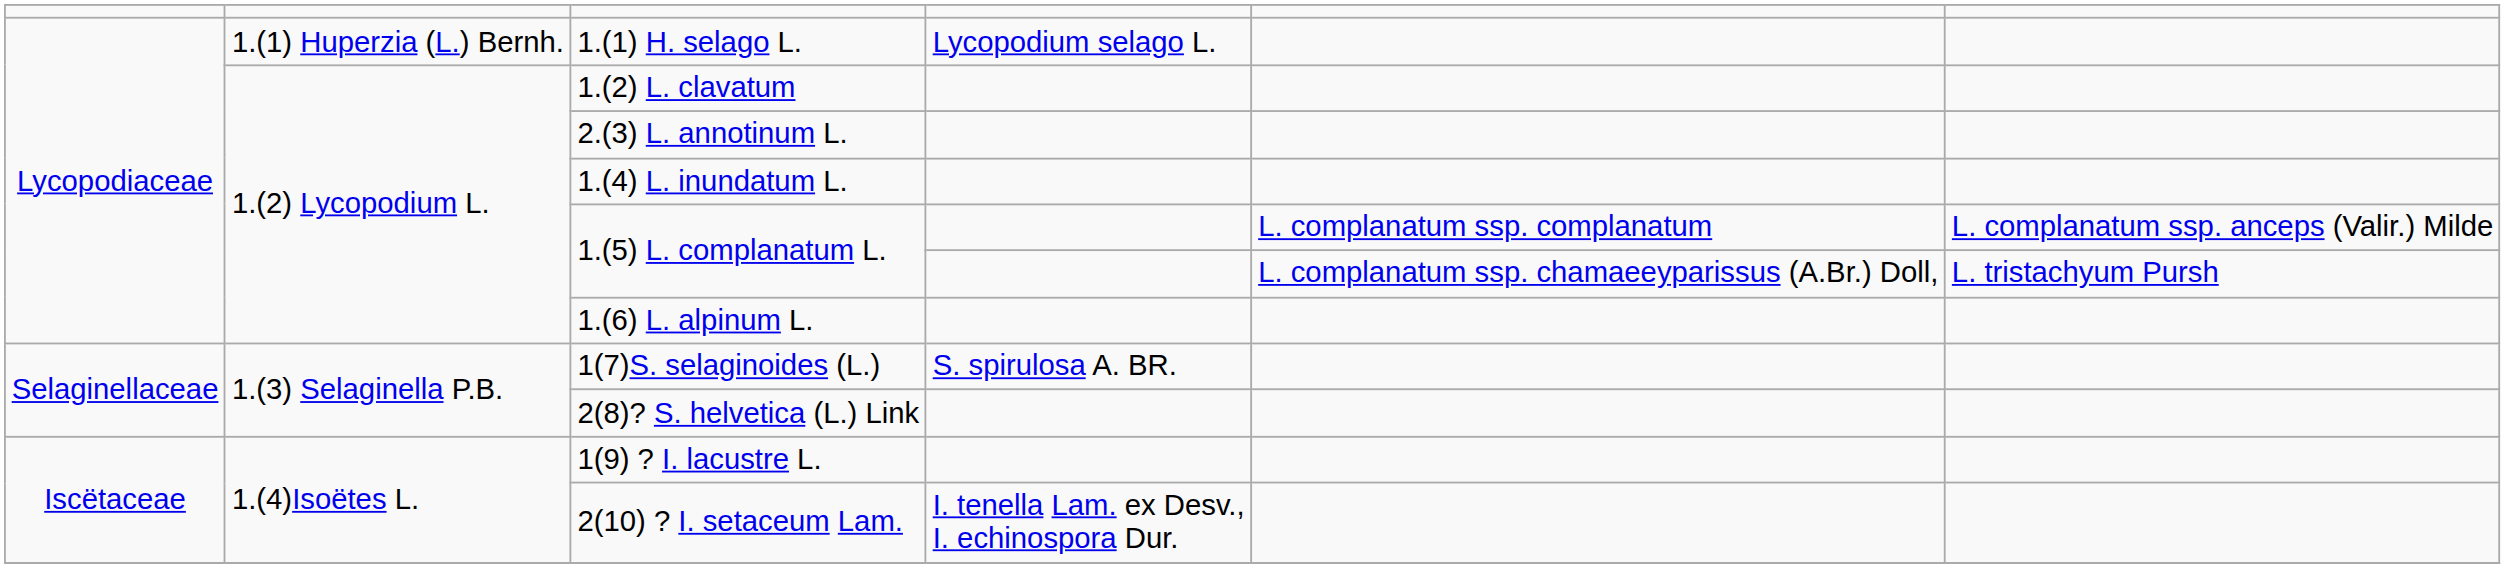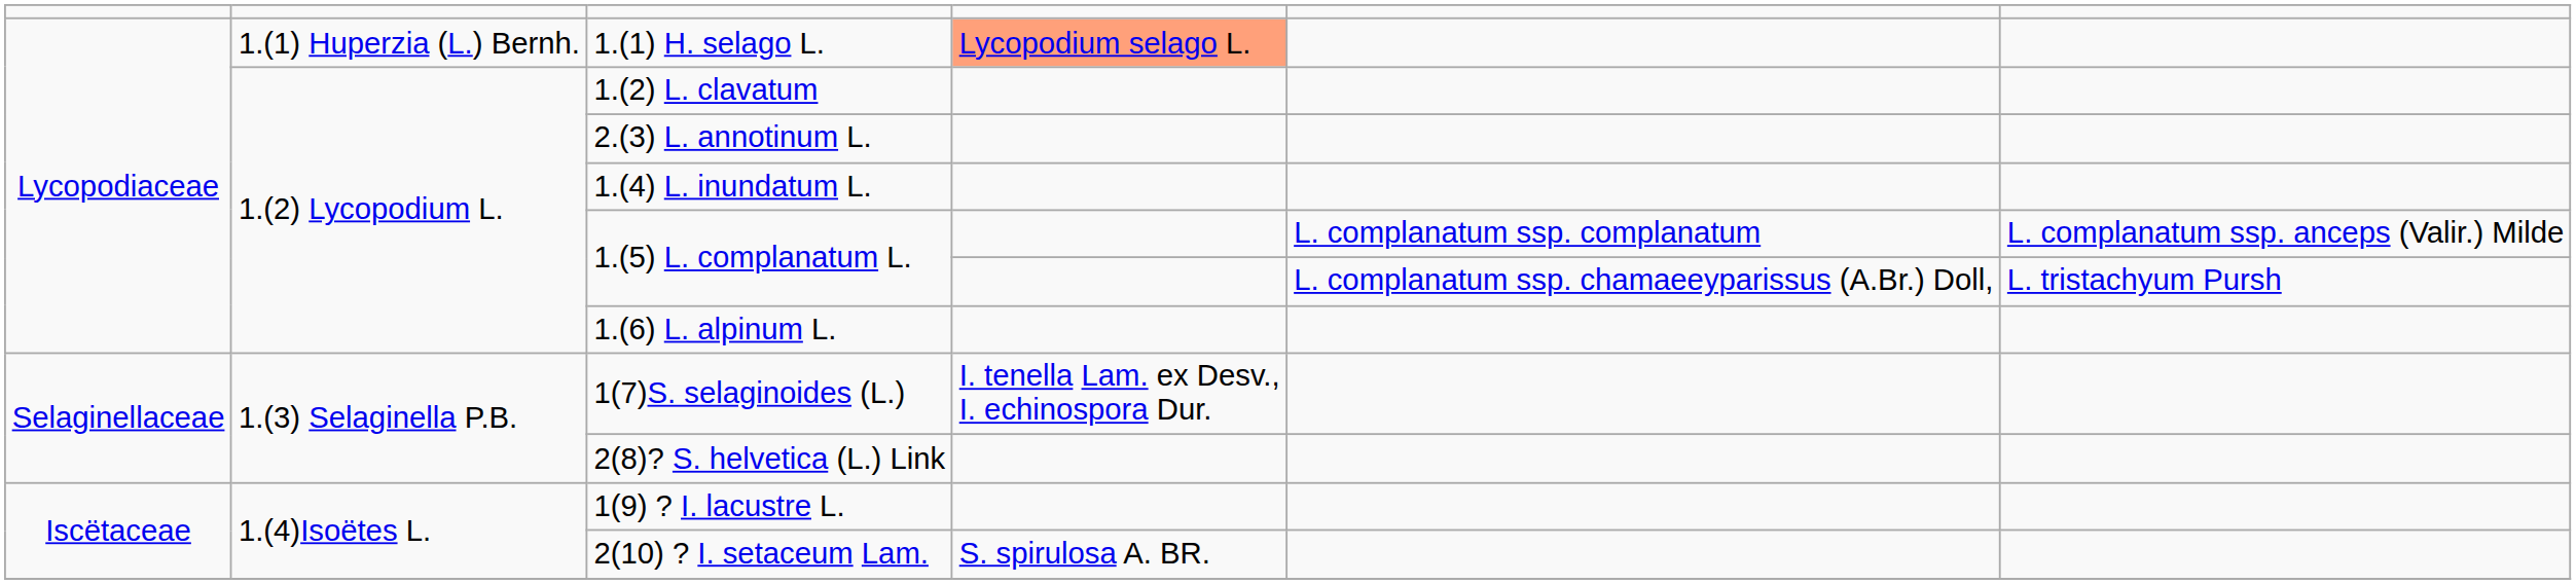1.(1) H. selago L. | column 4: no background -> lightsalmon background
1(7)S. selaginoides (L.) | column 4: S. spirulosa A. BR. -> I. tenella Lam. ex Desv., I. echinospora Dur.
2(10) ? I. setaceum Lam. | column 4: I. tenella Lam. ex Desv., I. echinospora Dur. -> S. spirulosa A. BR.
